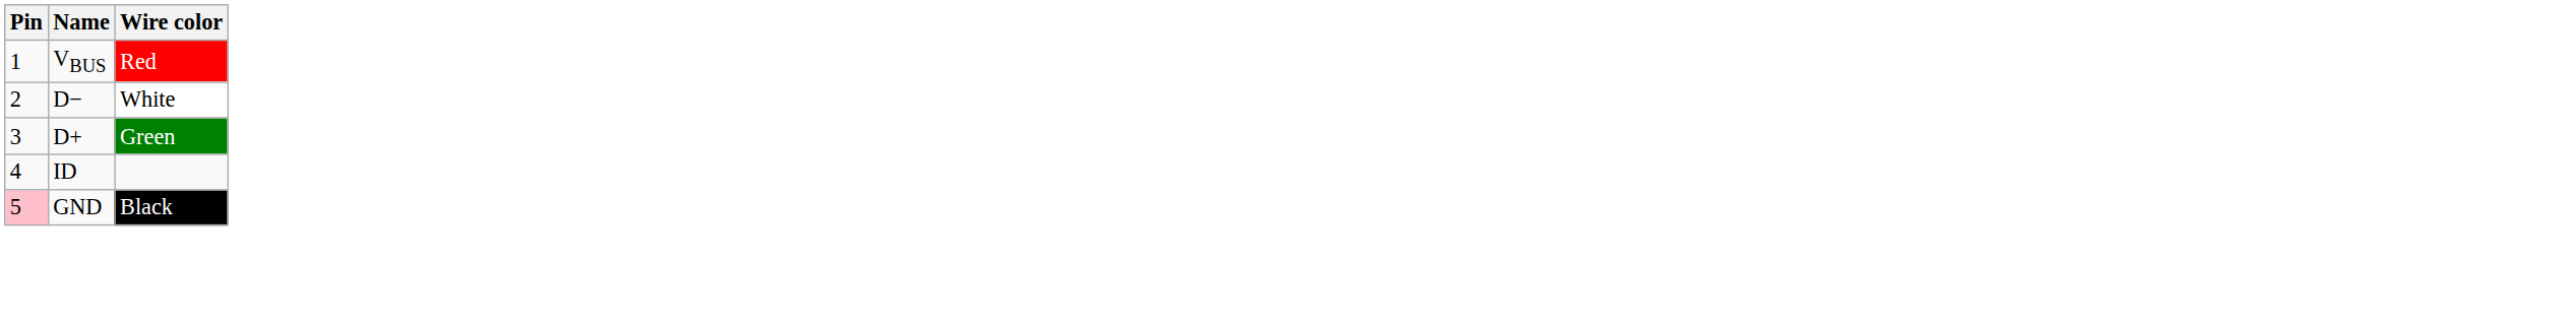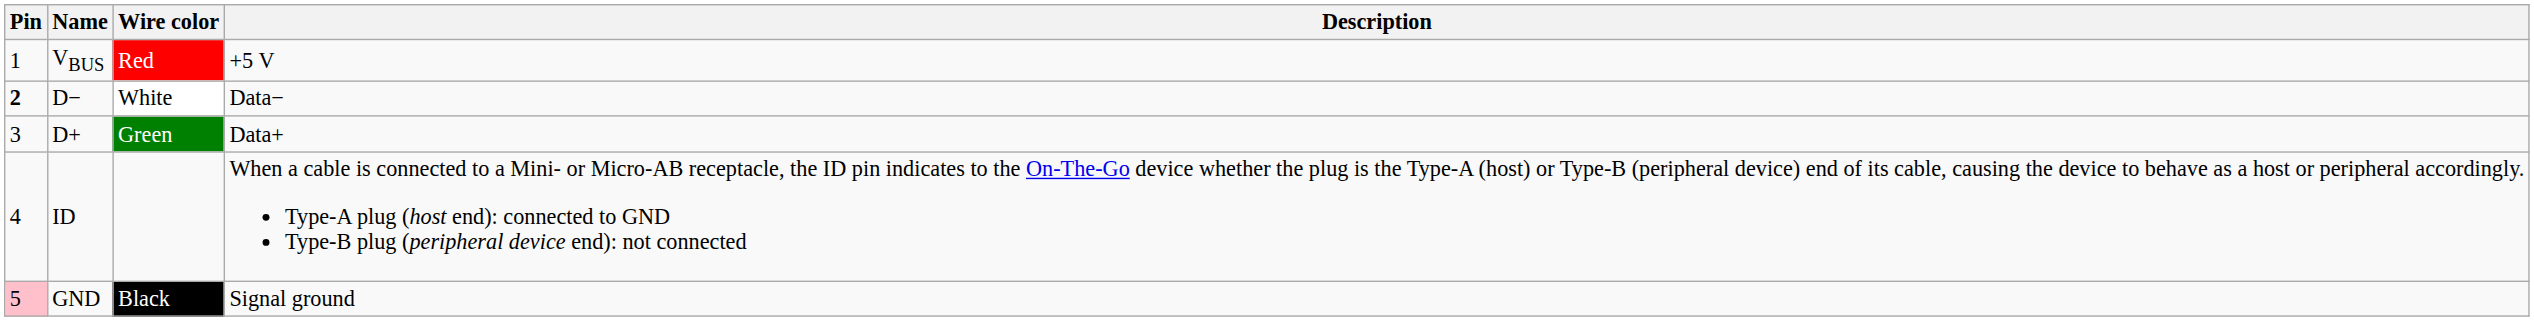+ column: Description | +5 V | Data− | Data+ | When a cable is connected to a Mini- or Micro-AB receptacle, the ID pin indicates to the On-The-Go device whether the plug is the Type-A (host) or Type-B (peripheral device) end of its cable, causing the device to behave as a host or peripheral accordingly. Type-A plug (host end): connected to GND Type-B plug (peripheral device end): not connected | Signal ground
D− | Pin: normal -> bold
